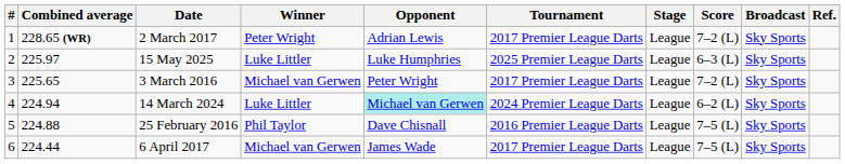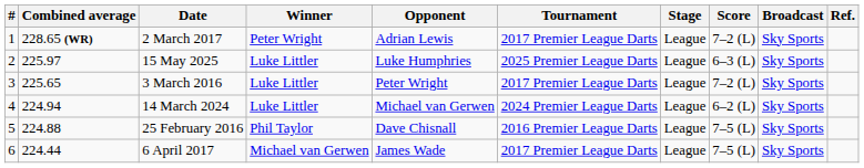3 March 2016 | Winner: Michael van Gerwen -> Luke Littler
14 March 2024 | Opponent: paleturquoise background -> no background
